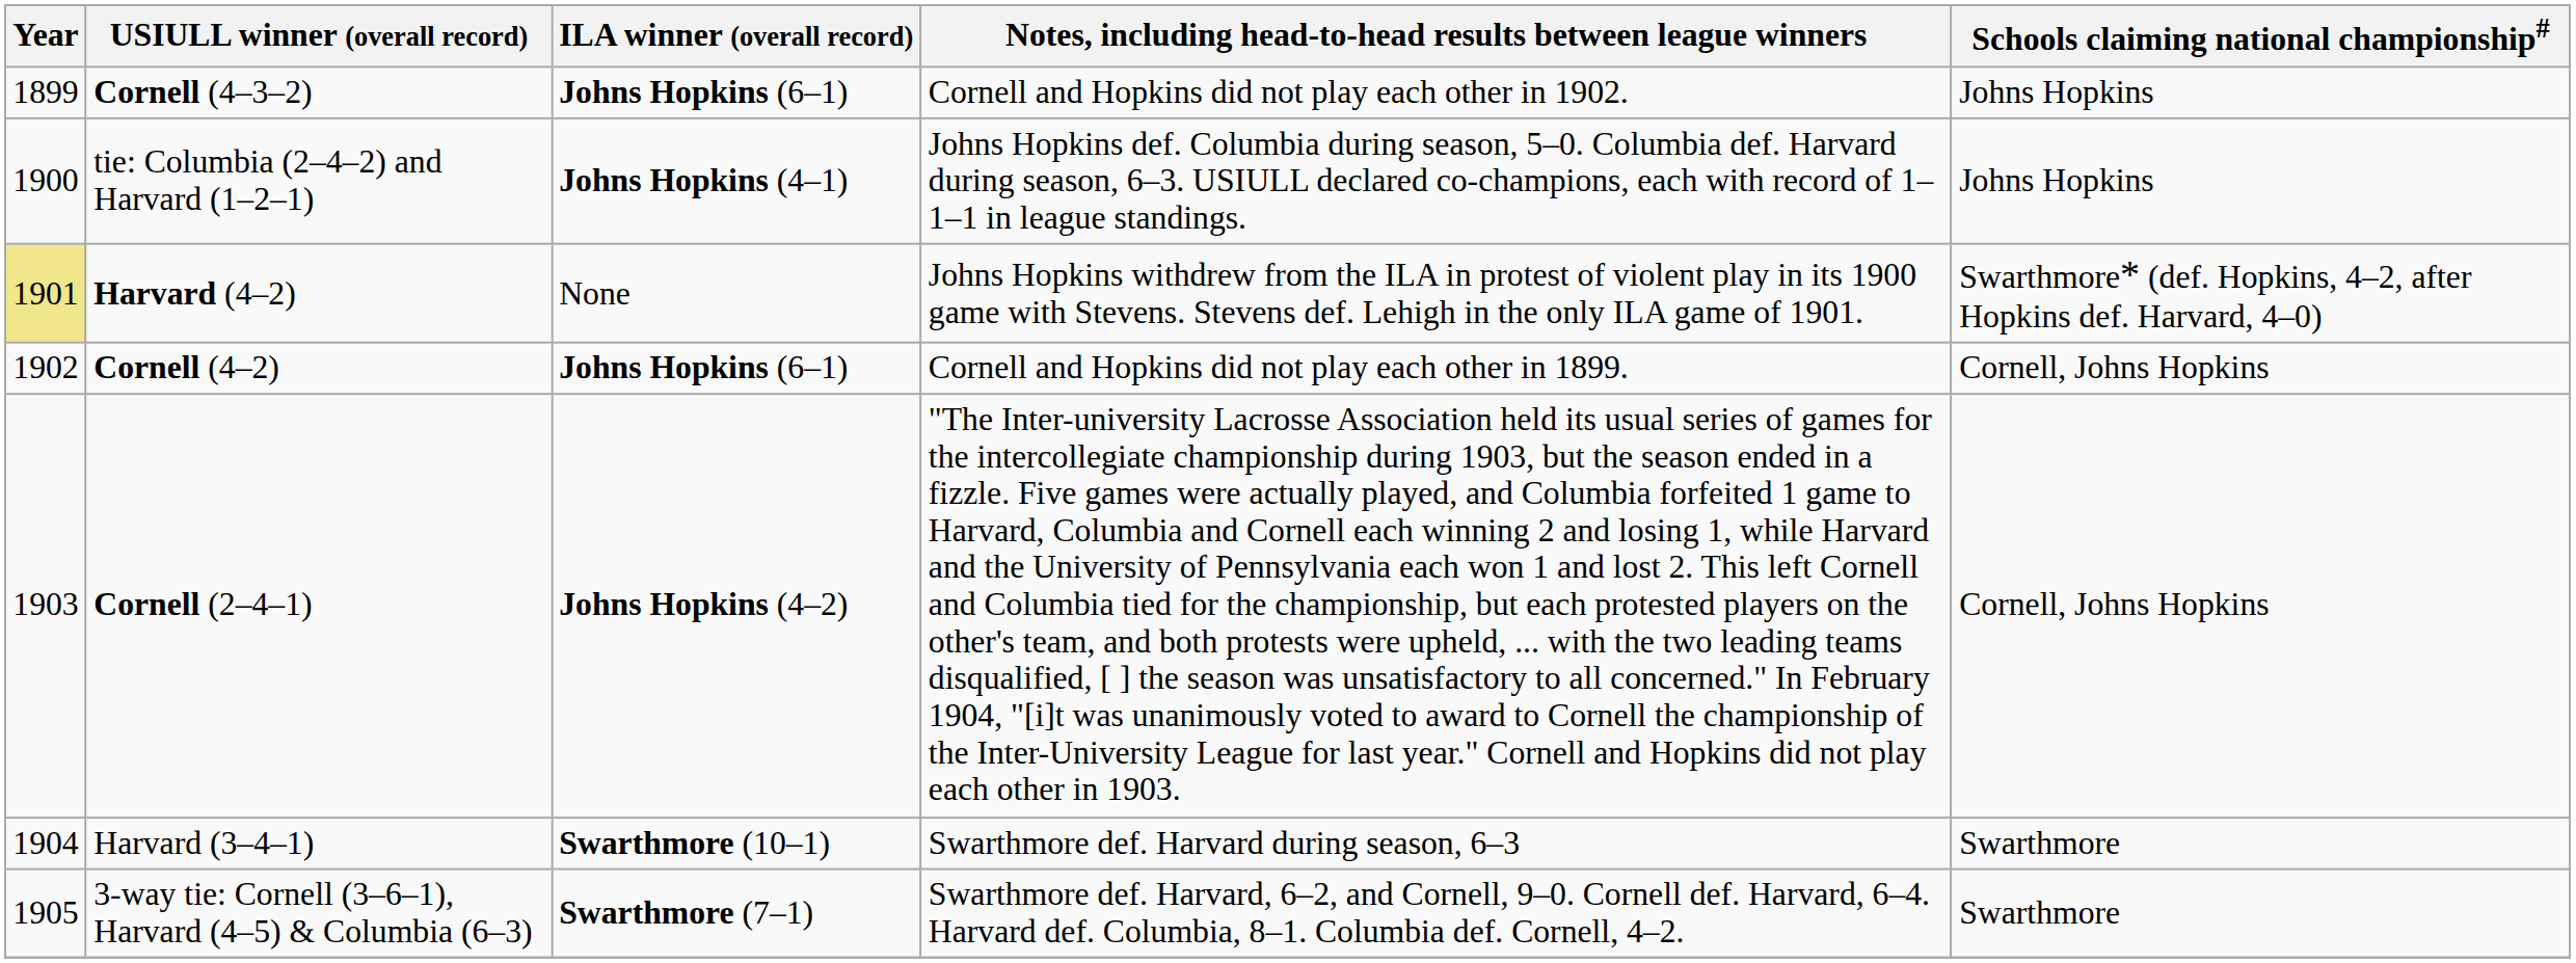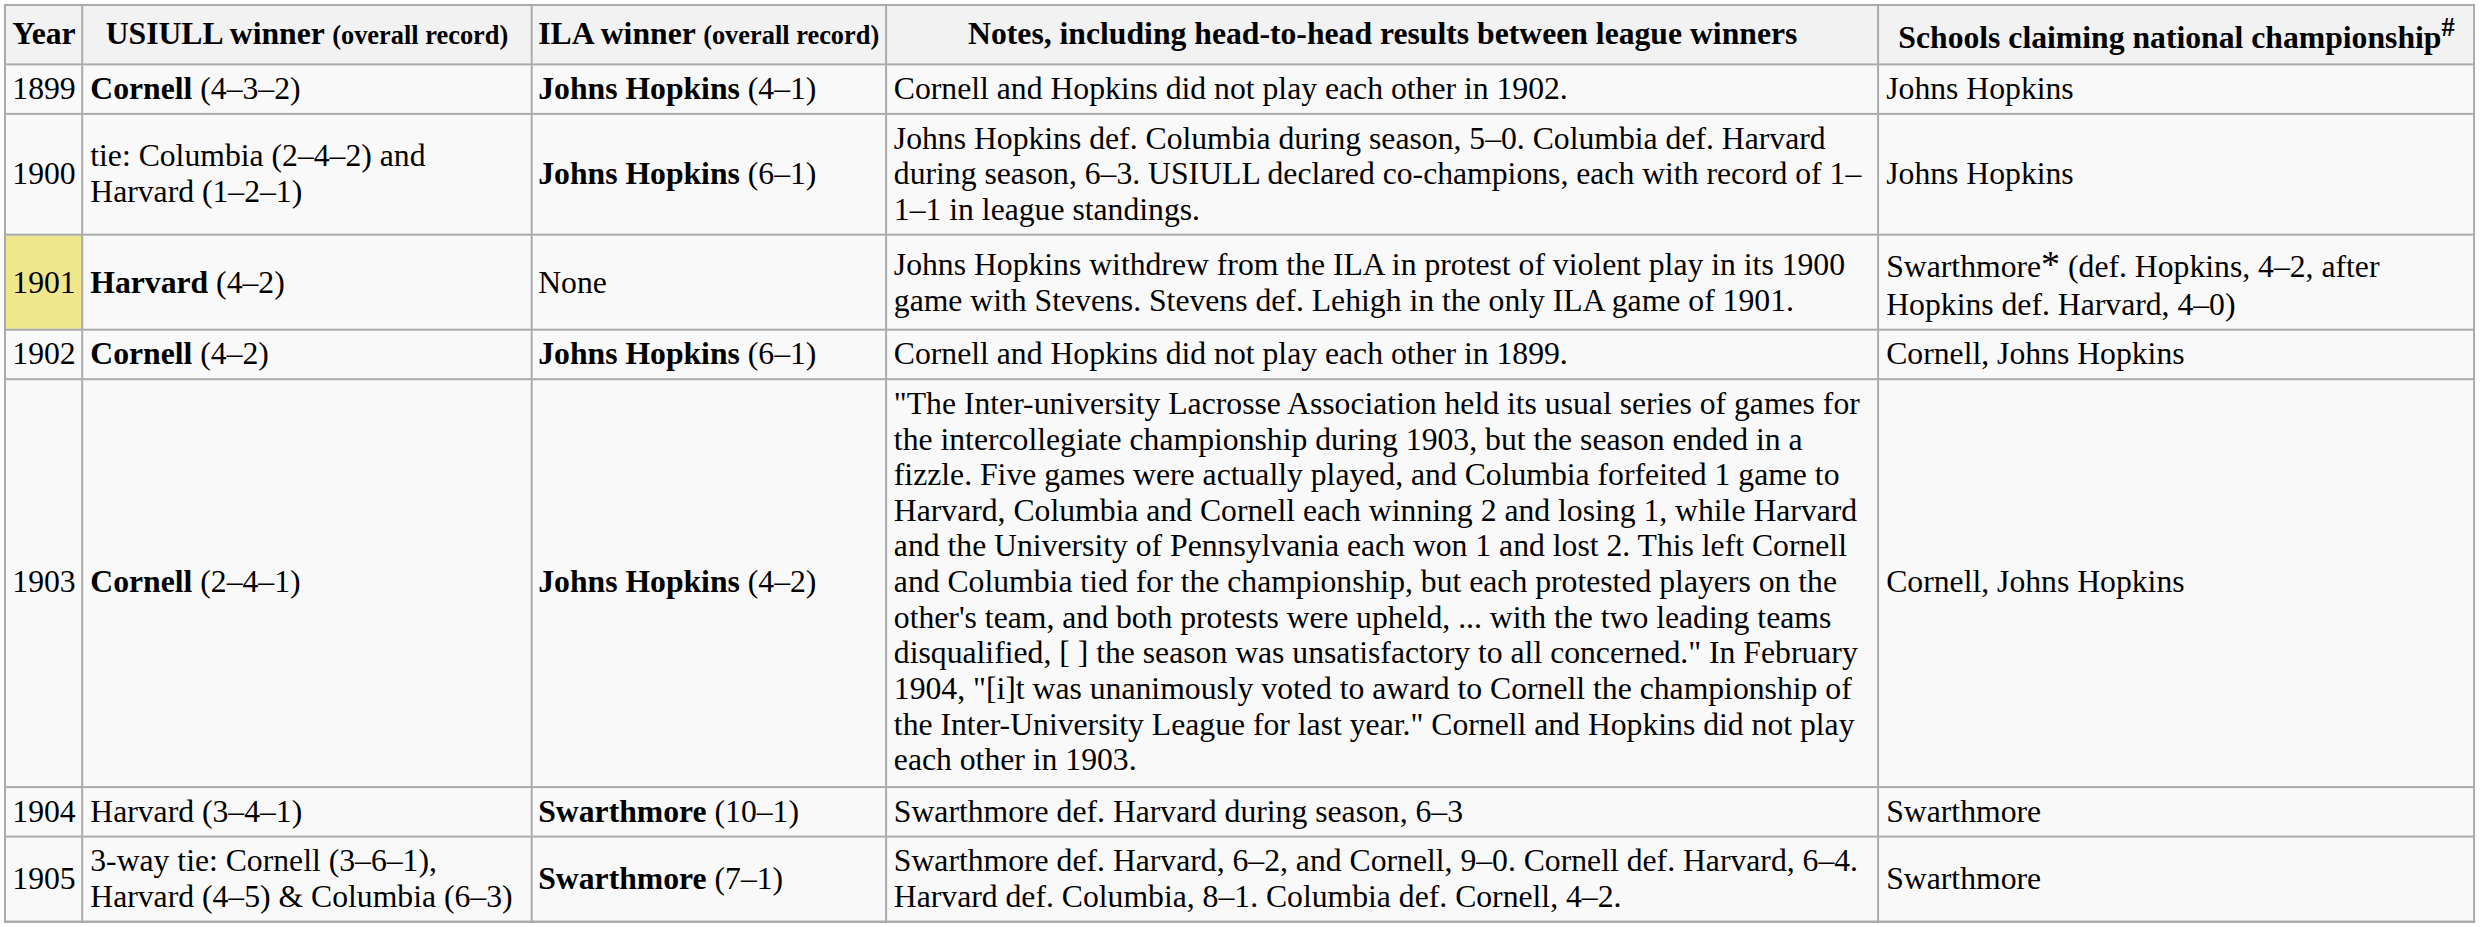Cornell (4–3–2) | ILA winner (overall record): Johns Hopkins (6–1) -> Johns Hopkins (4–1)
tie: Columbia (2–4–2) and Harvard (1–2–1) | ILA winner (overall record): Johns Hopkins (4–1) -> Johns Hopkins (6–1)
